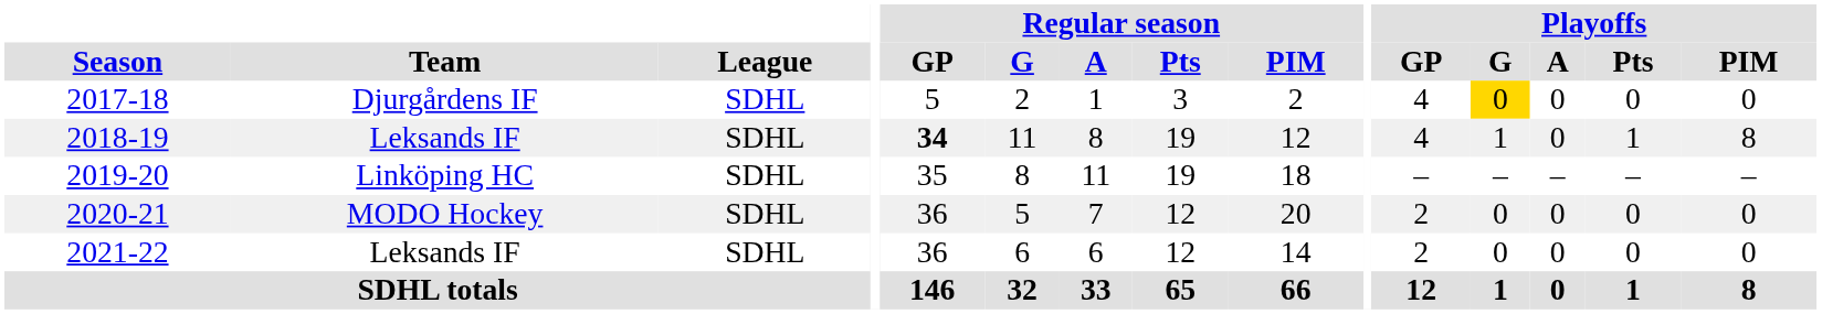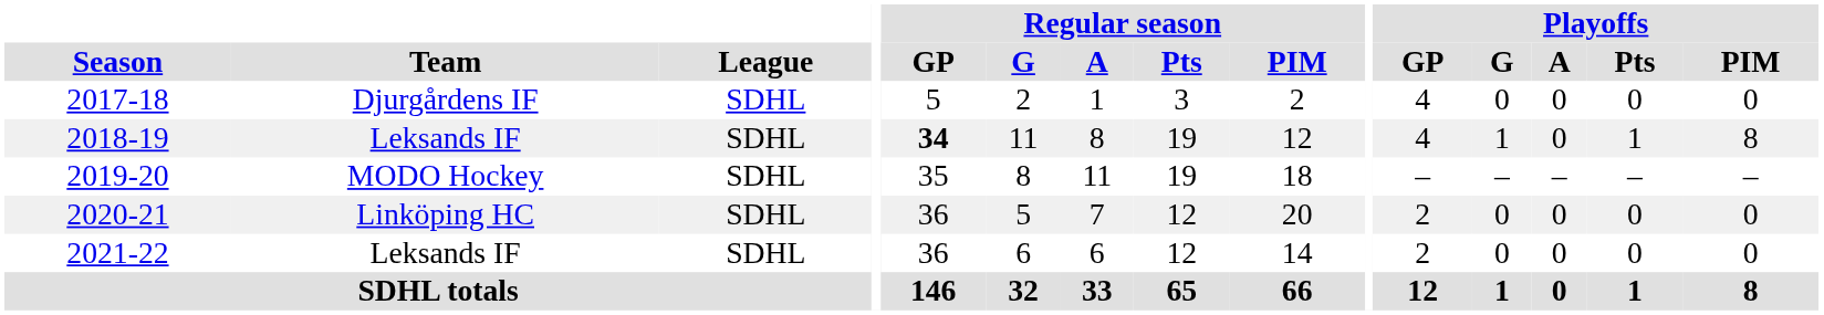2017-18 | Playoffs / G: gold background -> no background
2019-20 | Team: Linköping HC -> MODO Hockey
2020-21 | Team: MODO Hockey -> Linköping HC
